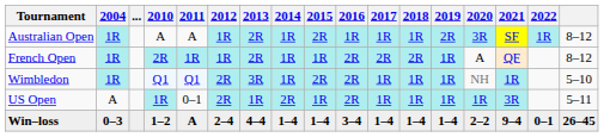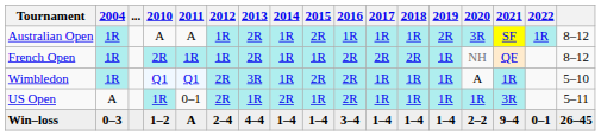French Open | 2020: A -> NH
Wimbledon | 2020: NH -> A
